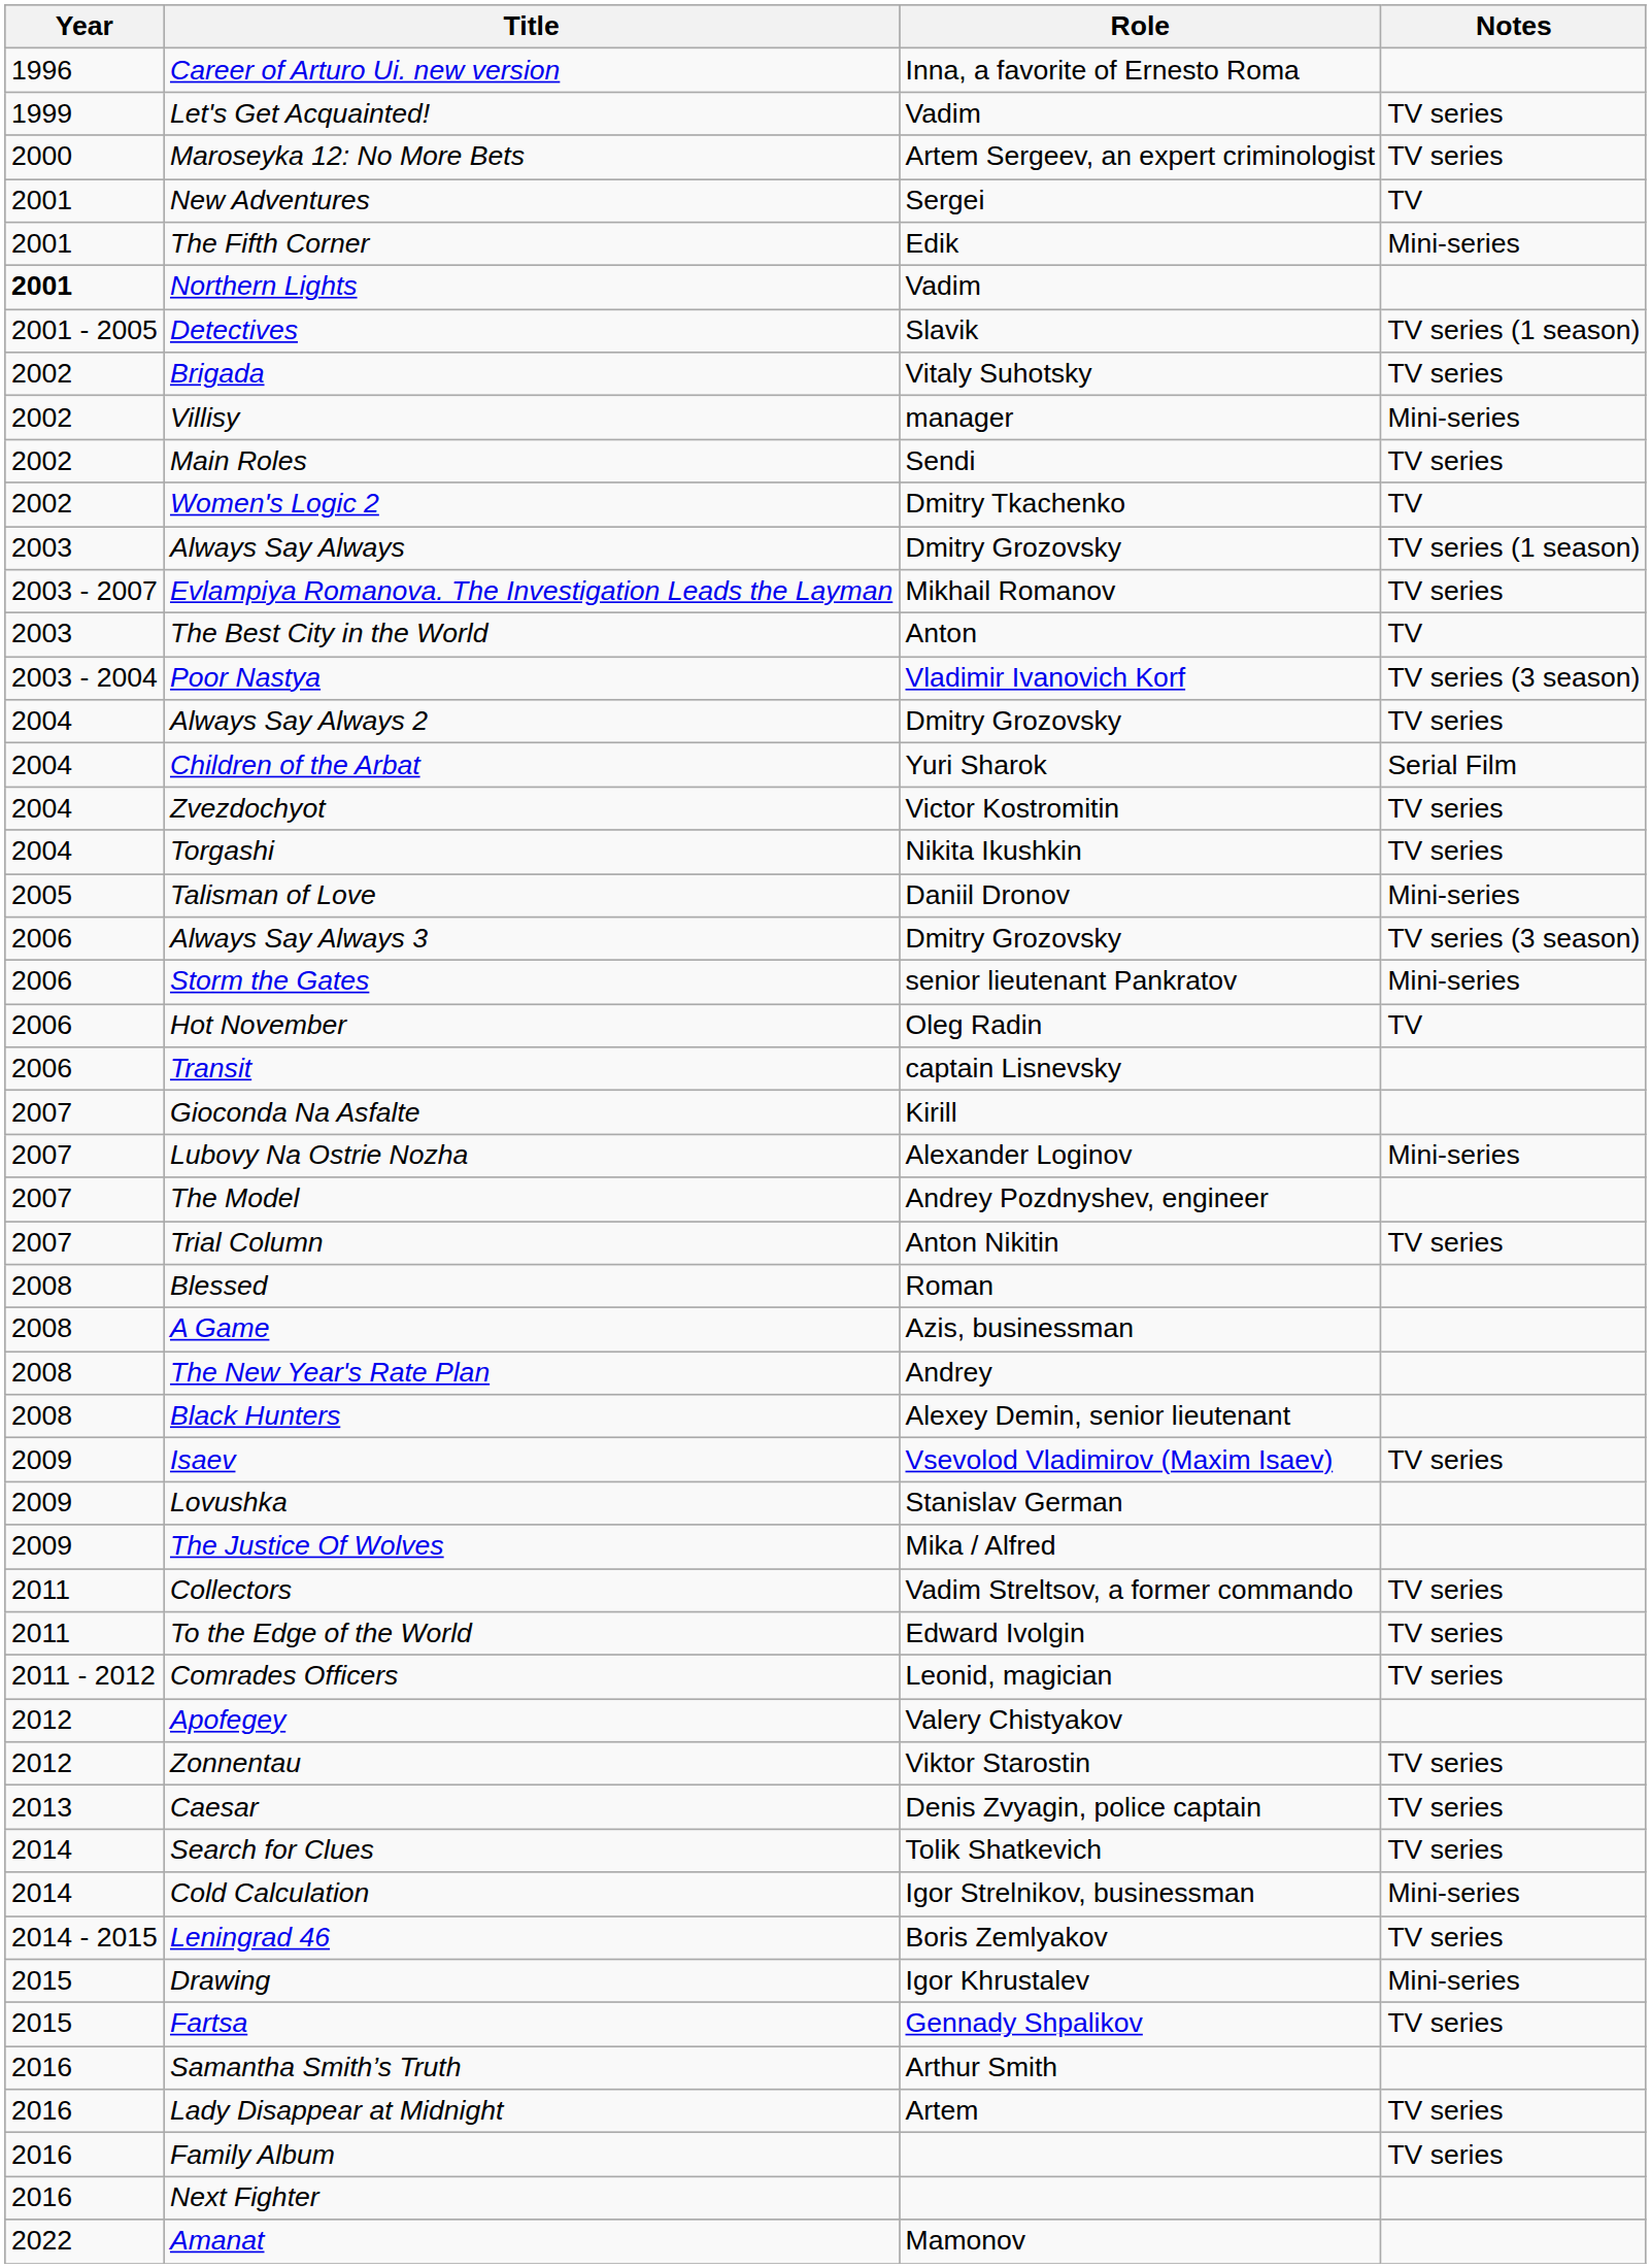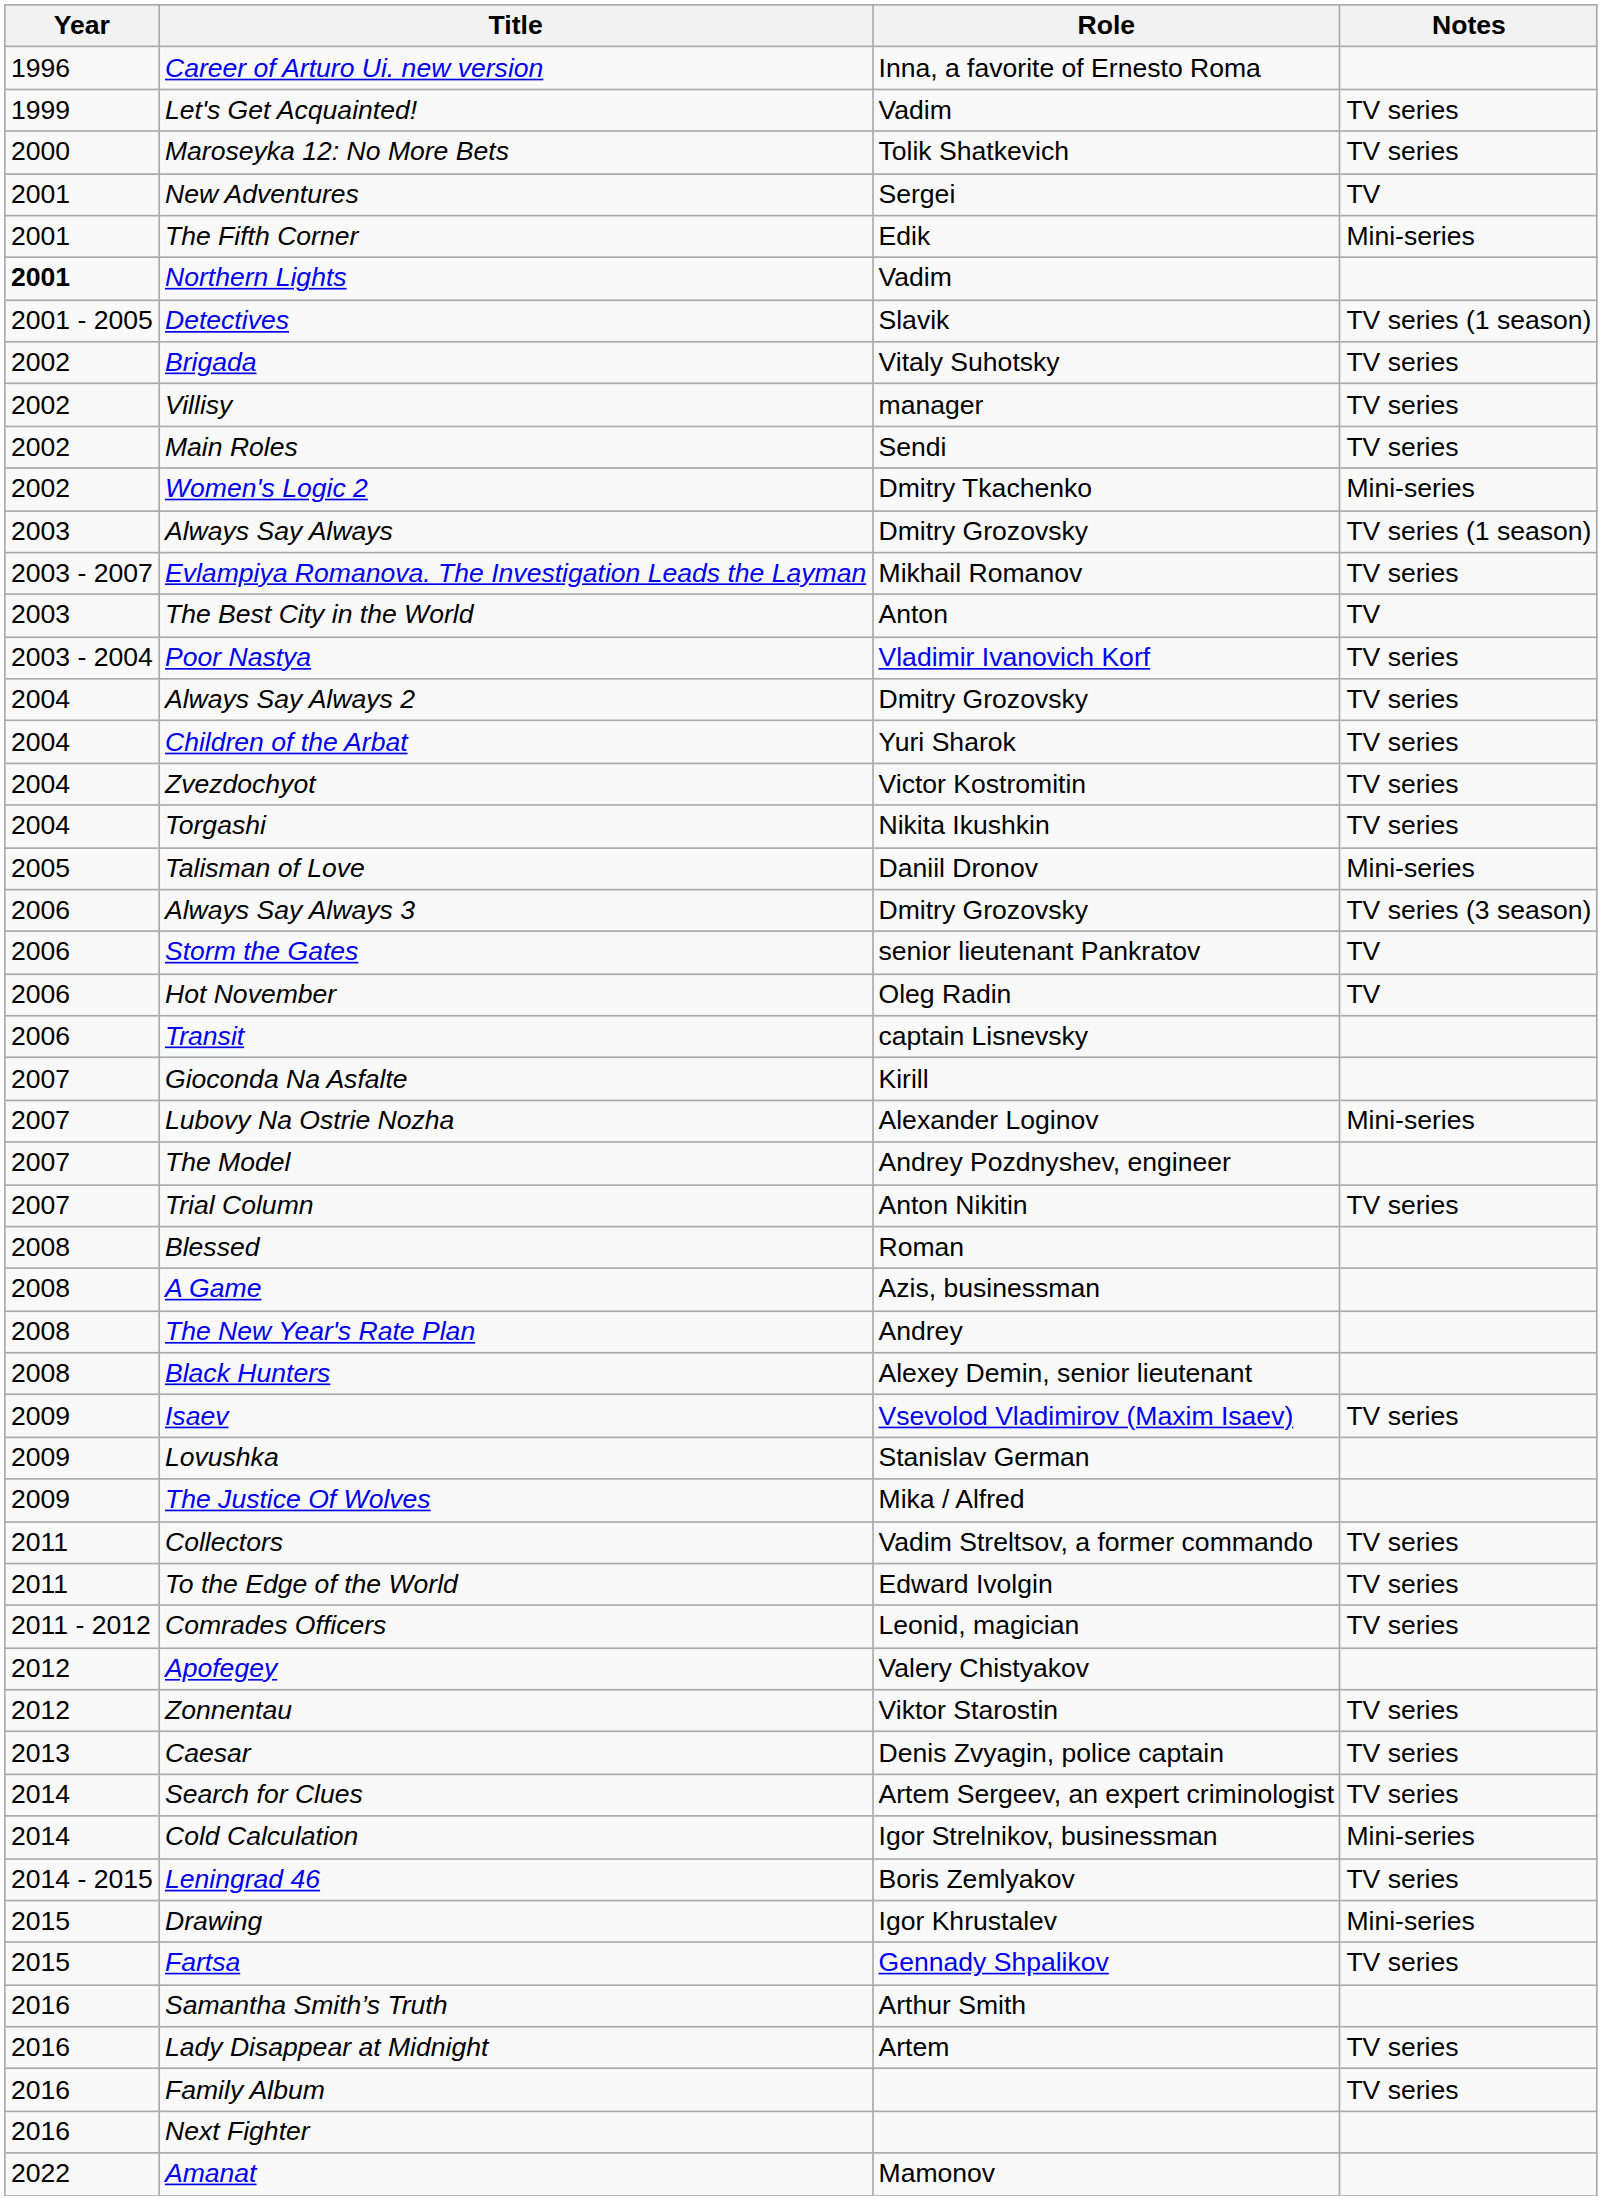Maroseyka 12: No More Bets | Role: Artem Sergeev, an expert criminologist -> Tolik Shatkevich
Villisy | Notes: Mini-series -> TV series
Women's Logic 2 | Notes: TV -> Mini-series
Poor Nastya | Notes: TV series (3 season) -> TV series
Children of the Arbat | Notes: Serial Film -> TV series
Storm the Gates | Notes: Mini-series -> TV
Search for Clues | Role: Tolik Shatkevich -> Artem Sergeev, an expert criminologist
